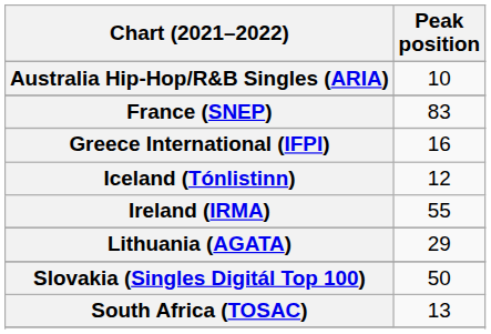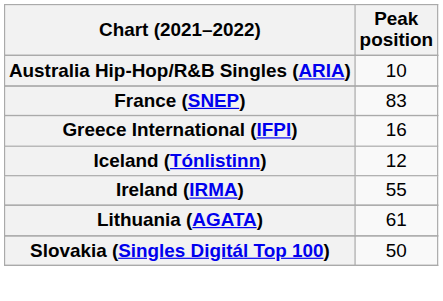Lithuania (AGATA) | Peak position: 29 -> 61
- row: South Africa (TOSAC) | 13
